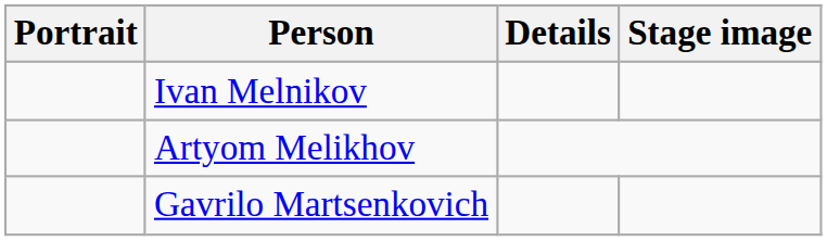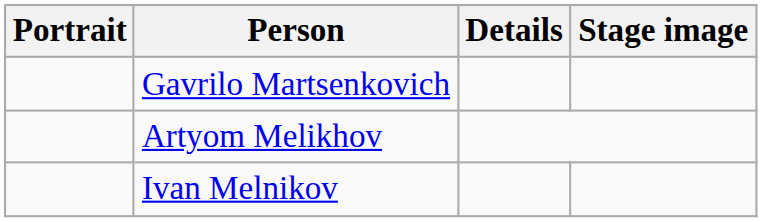rows swapped: Gavrilo Martsenkovich <-> Ivan Melnikov
